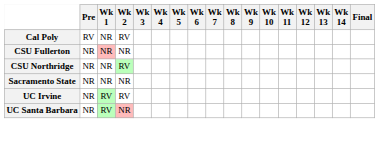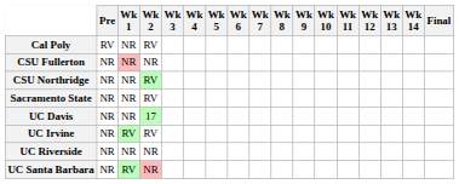Sacramento State | Wk 2: NR -> RV
+ row: UC Davis | NR | NR | 17
+ row: UC Riverside | NR | NR | NR
